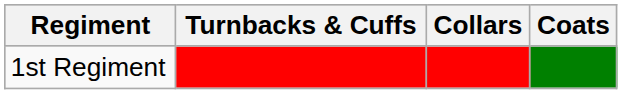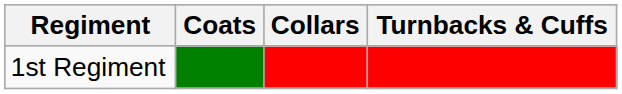columns swapped: Coats <-> Turnbacks & Cuffs
